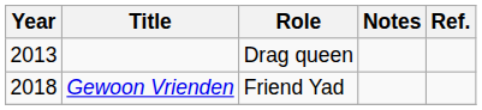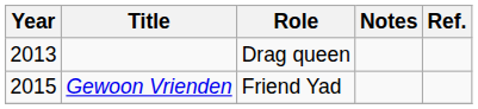Gewoon Vrienden | Year: 2018 -> 2015
